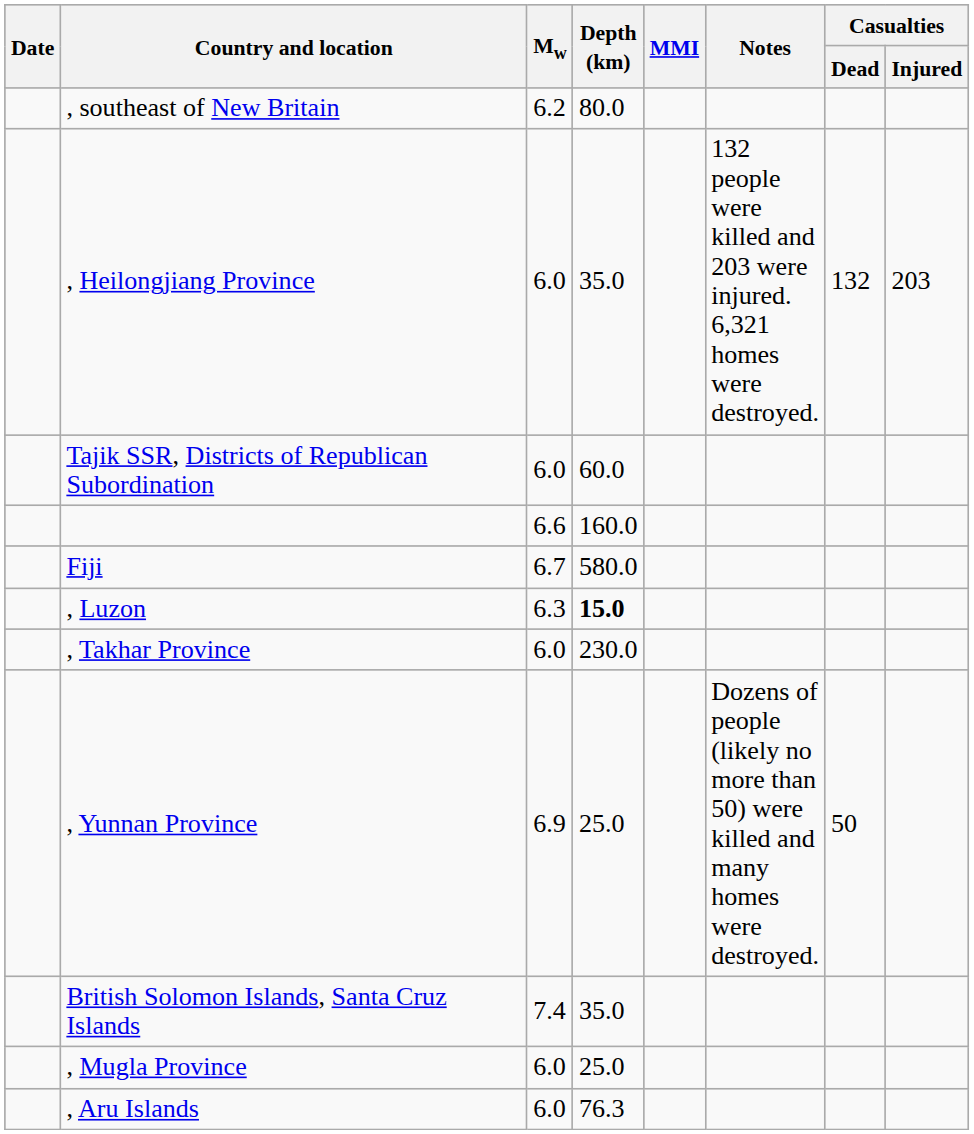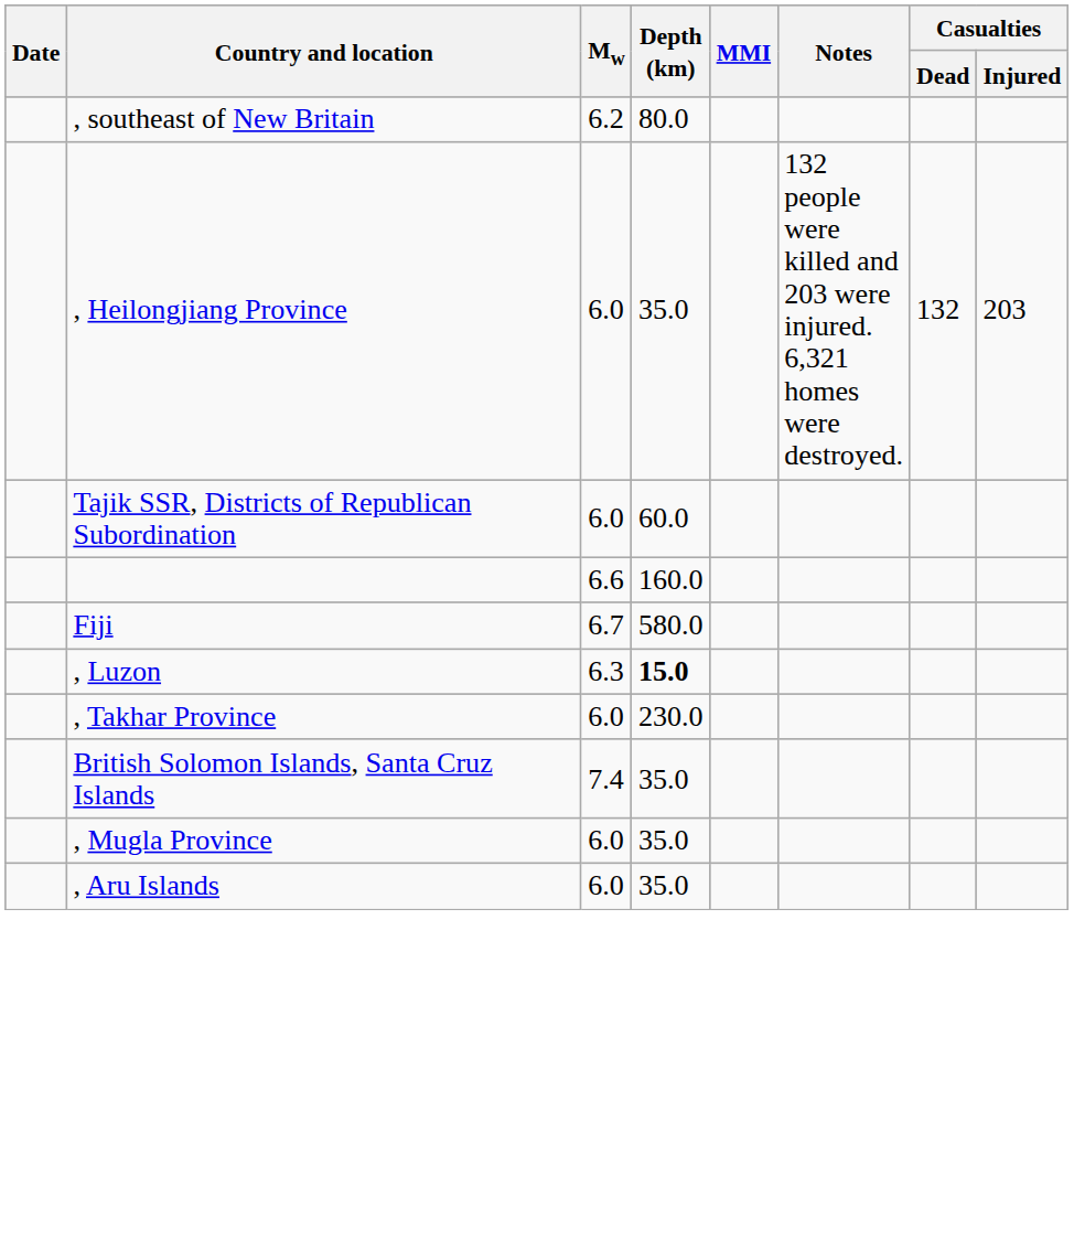- row: , Yunnan Province | 6.9 | 25.0 | Dozens of people (likely no more than 50) were killed and many homes were destroyed. | 50
, Mugla Province | Depth (km): 25.0 -> 35.0
, Aru Islands | Depth (km): 76.3 -> 35.0
